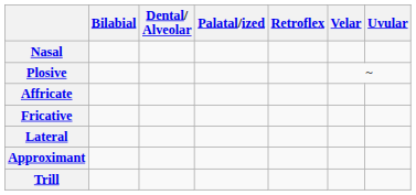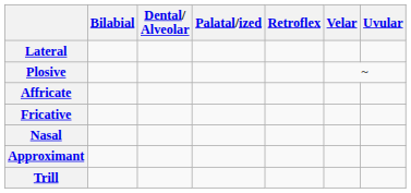rows swapped: Nasal <-> Lateral
